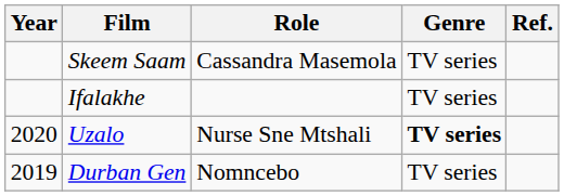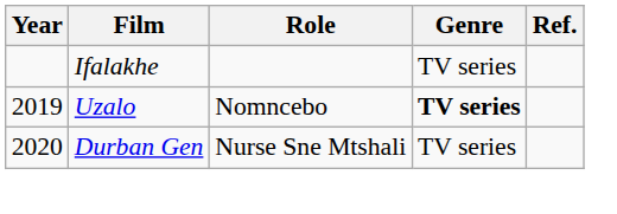- row: Skeem Saam | Cassandra Masemola | TV series
Uzalo | Year: 2020 -> 2019
Uzalo | Role: Nurse Sne Mtshali -> Nomncebo
Durban Gen | Year: 2019 -> 2020
Durban Gen | Role: Nomncebo -> Nurse Sne Mtshali
